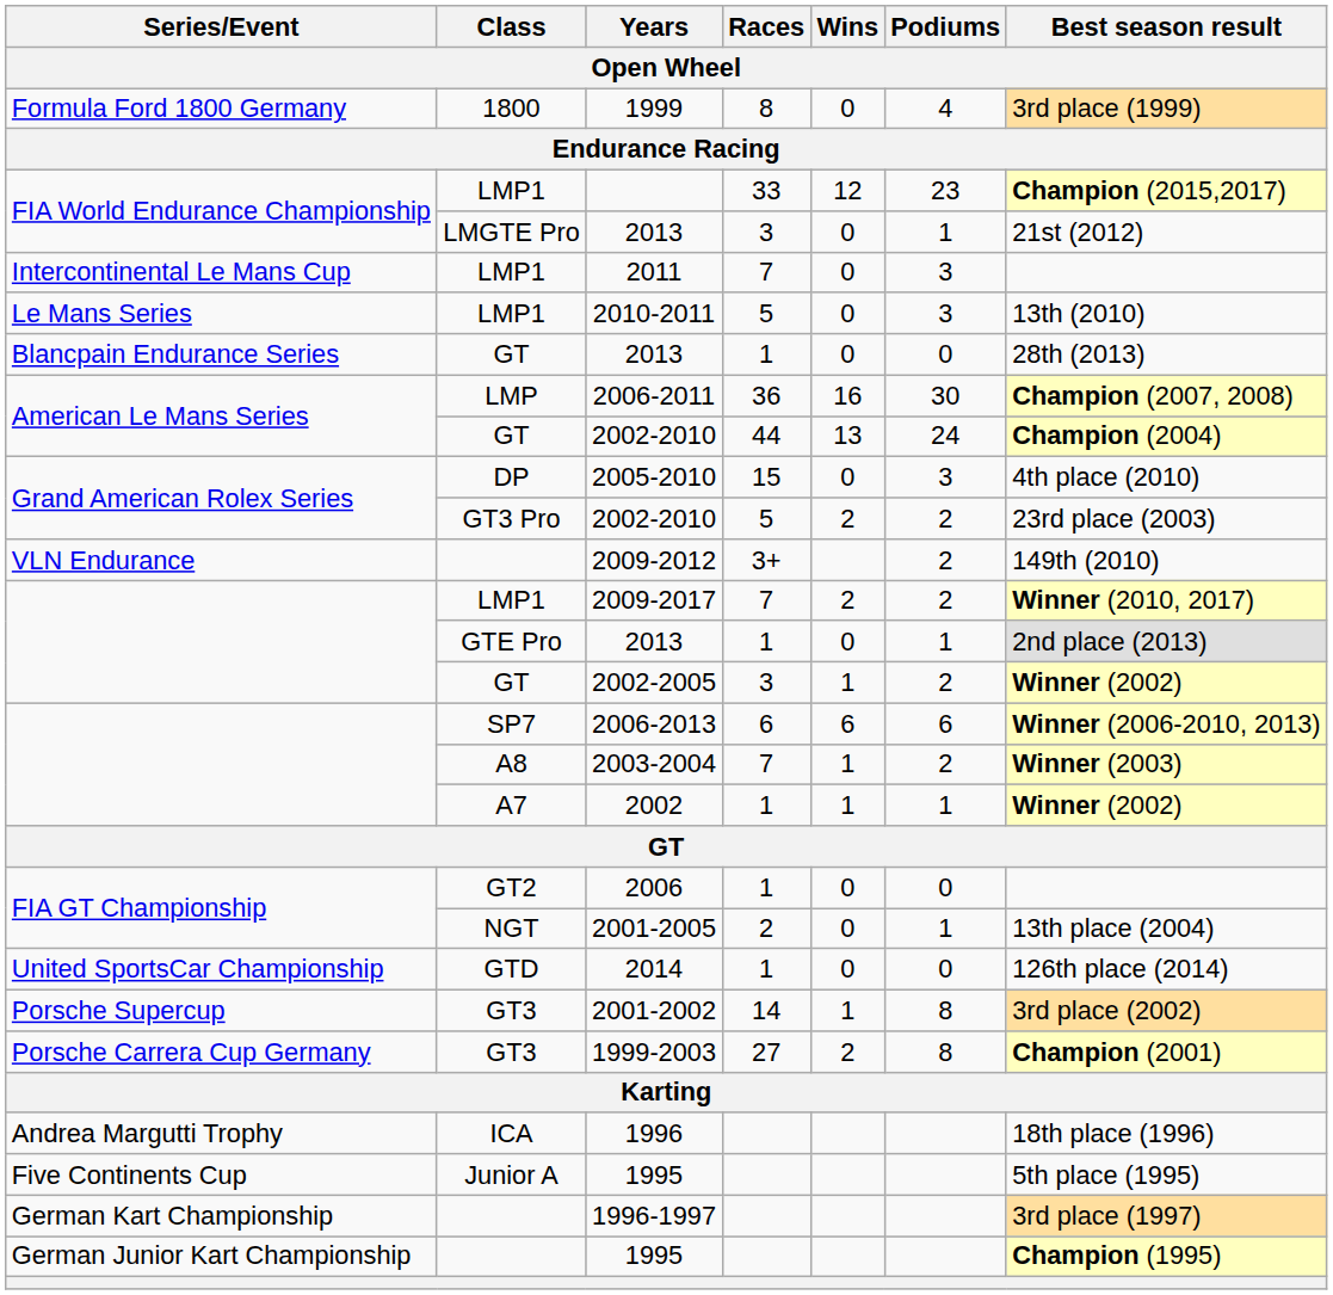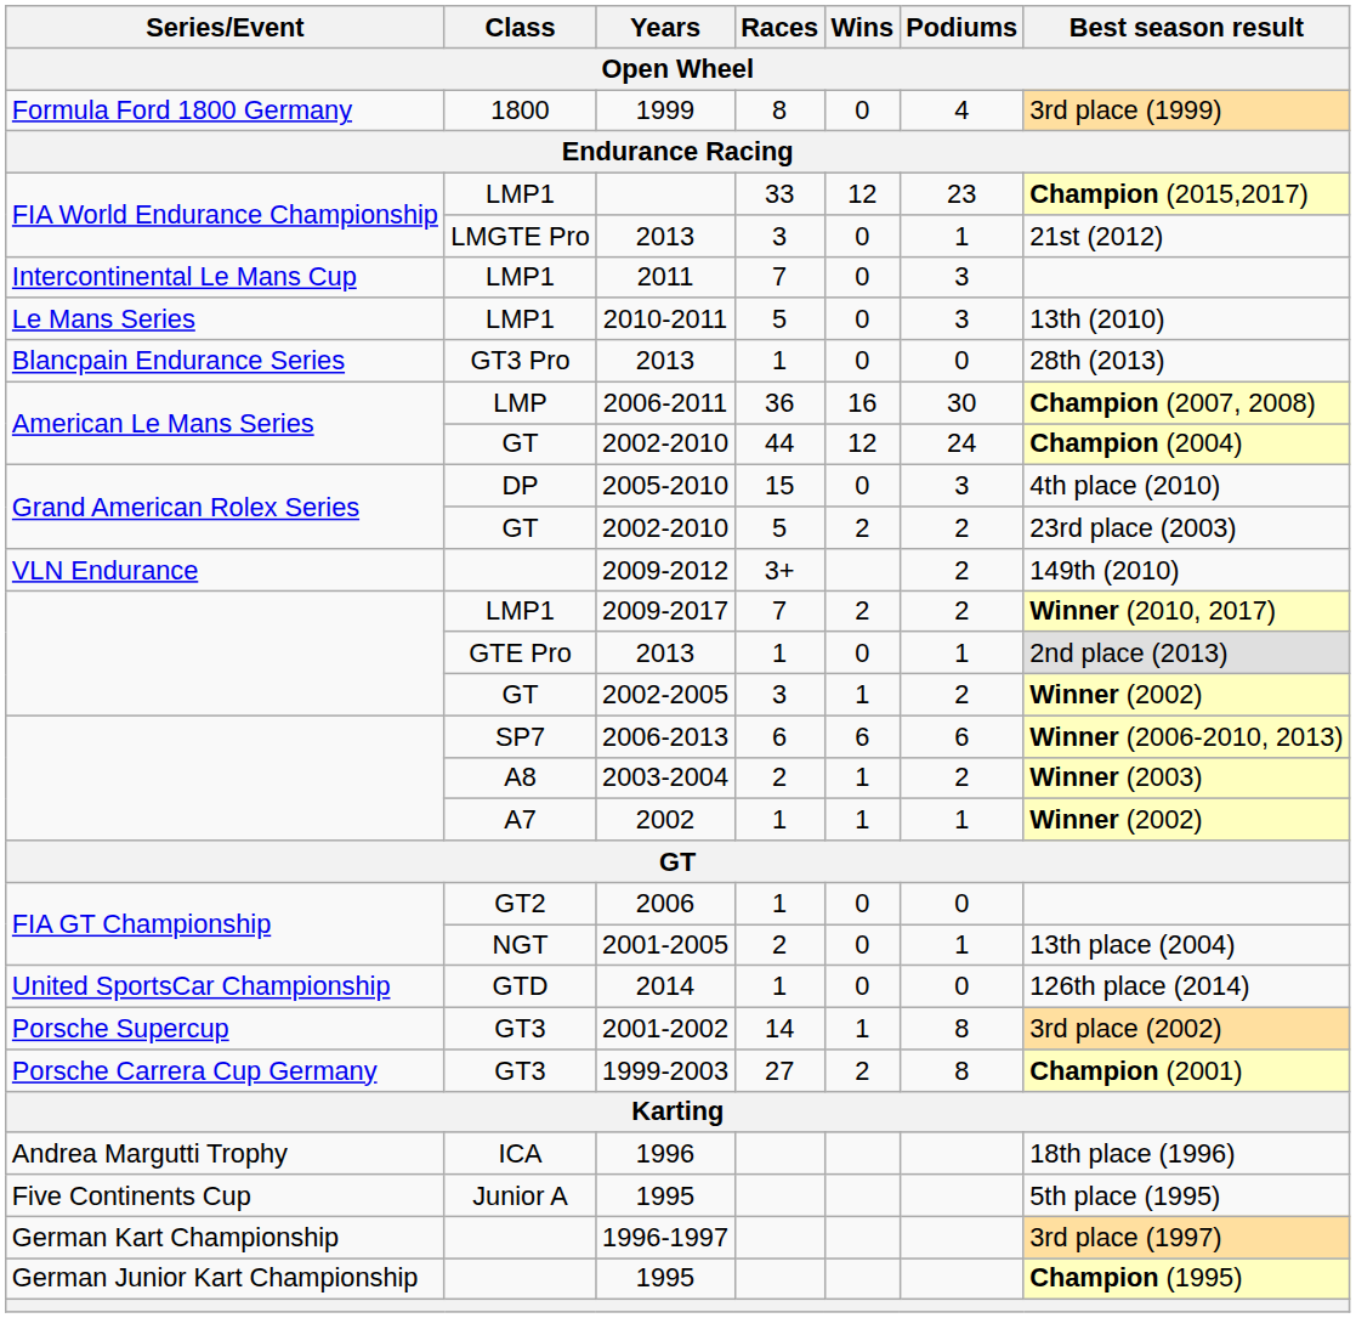Blancpain Endurance Series / 2013 | Class / Open Wheel: GT -> GT3 Pro
American Le Mans Series / 2002-2010 | Wins / Open Wheel: 13 -> 12
Grand American Rolex Series / 2002-2010 | Class / Open Wheel: GT3 Pro -> GT
2003-2004 | Races / Open Wheel: 7 -> 2
